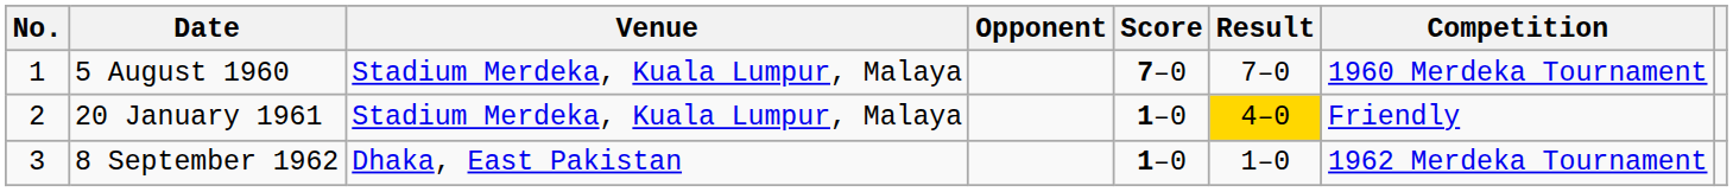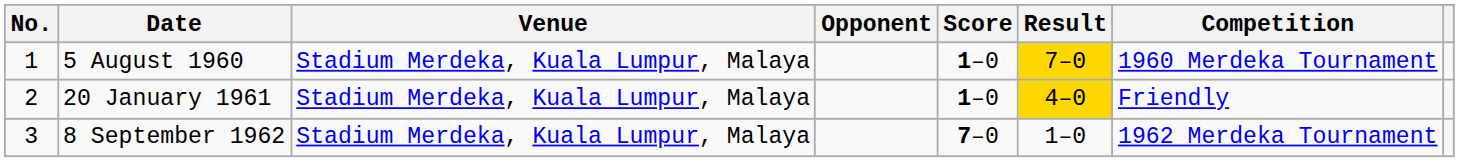5 August 1960 | Score: 7–0 -> 1–0
5 August 1960 | Result: no background -> gold background
8 September 1962 | Venue: Dhaka, East Pakistan -> Stadium Merdeka, Kuala Lumpur, Malaya
8 September 1962 | Score: 1–0 -> 7–0
